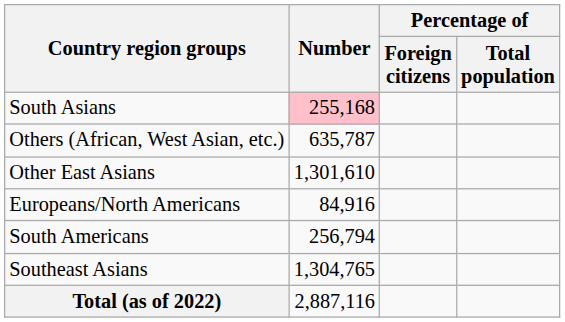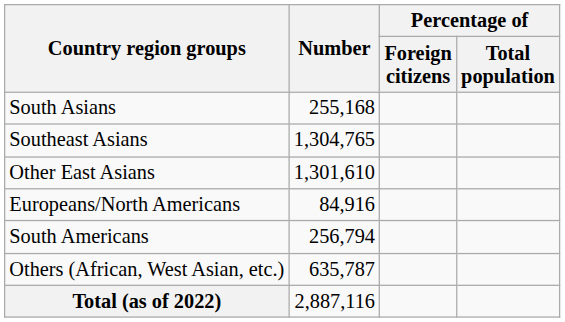South Asians | Number: pink background -> no background
rows swapped: Southeast Asians <-> Others (African, West Asian, etc.)
